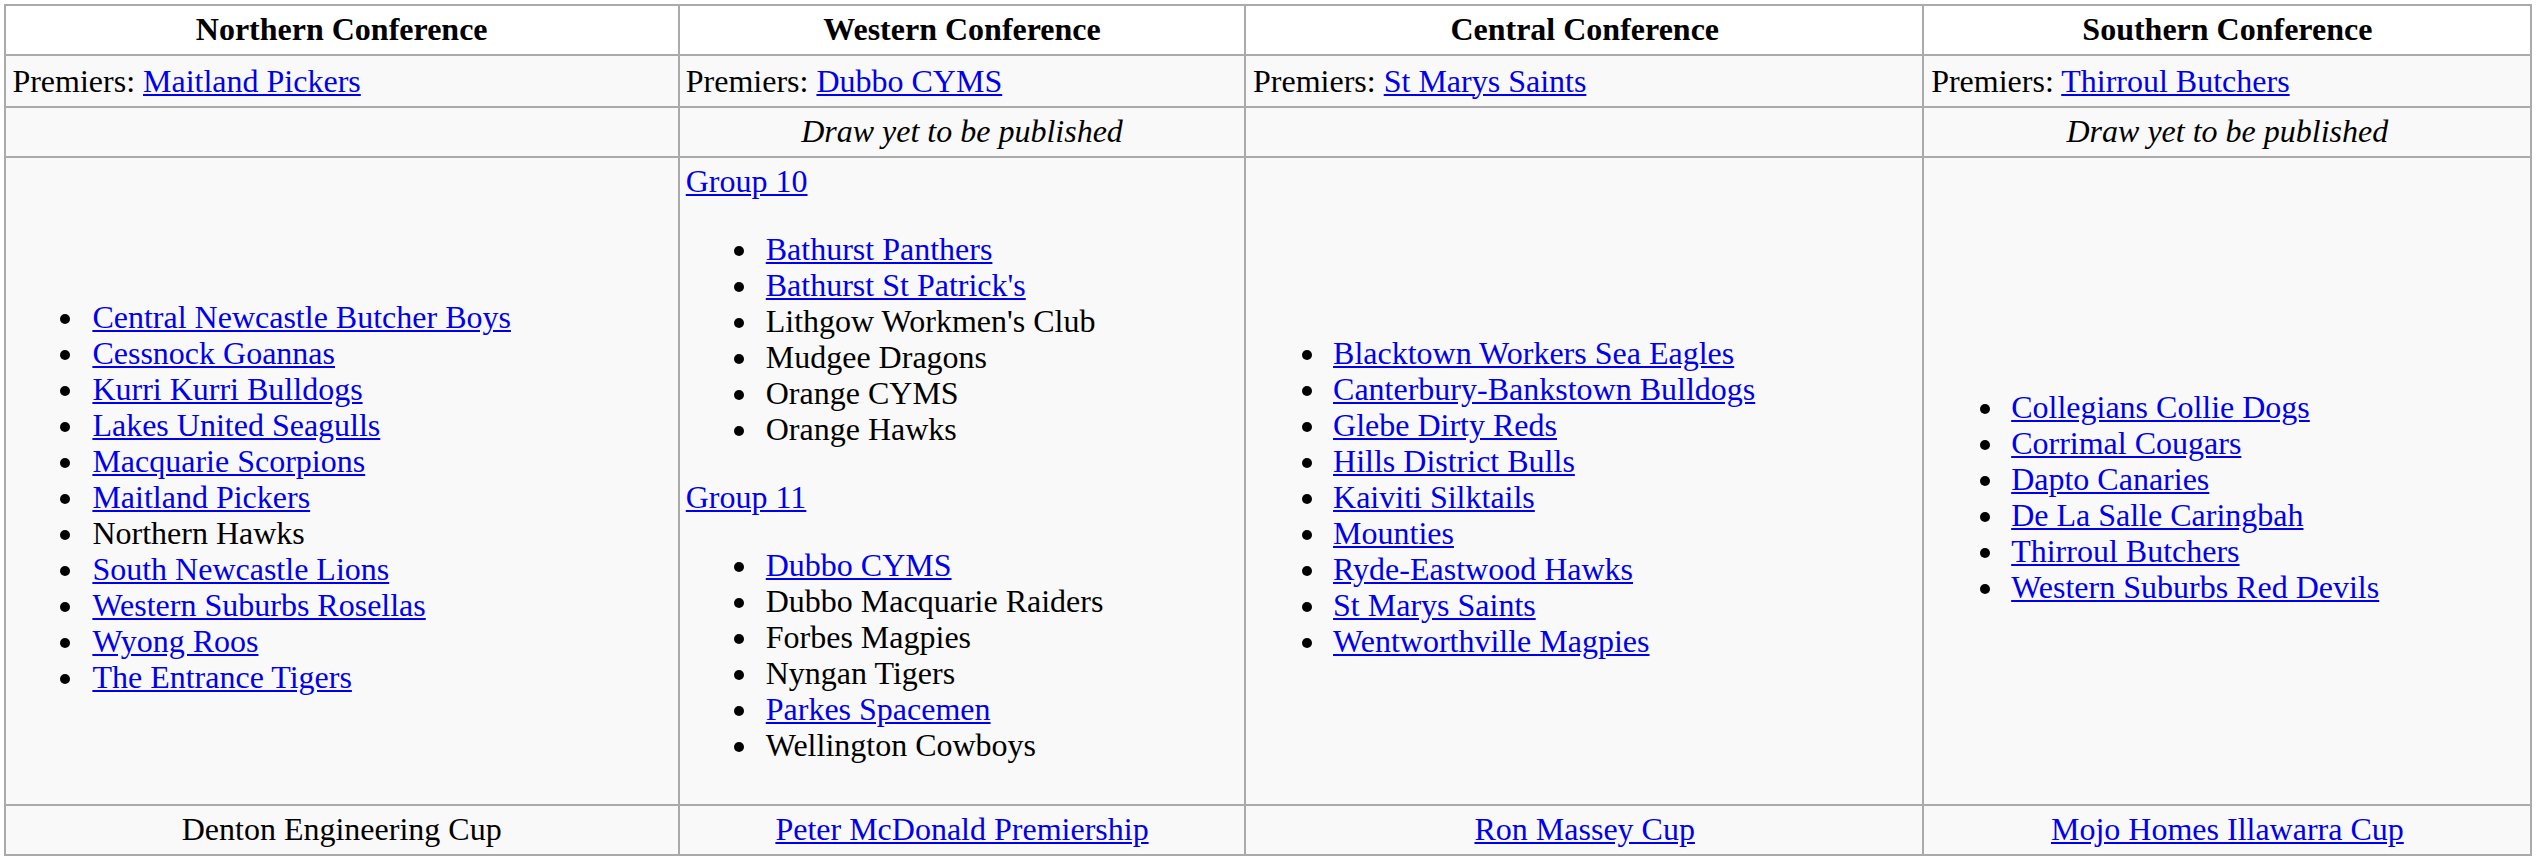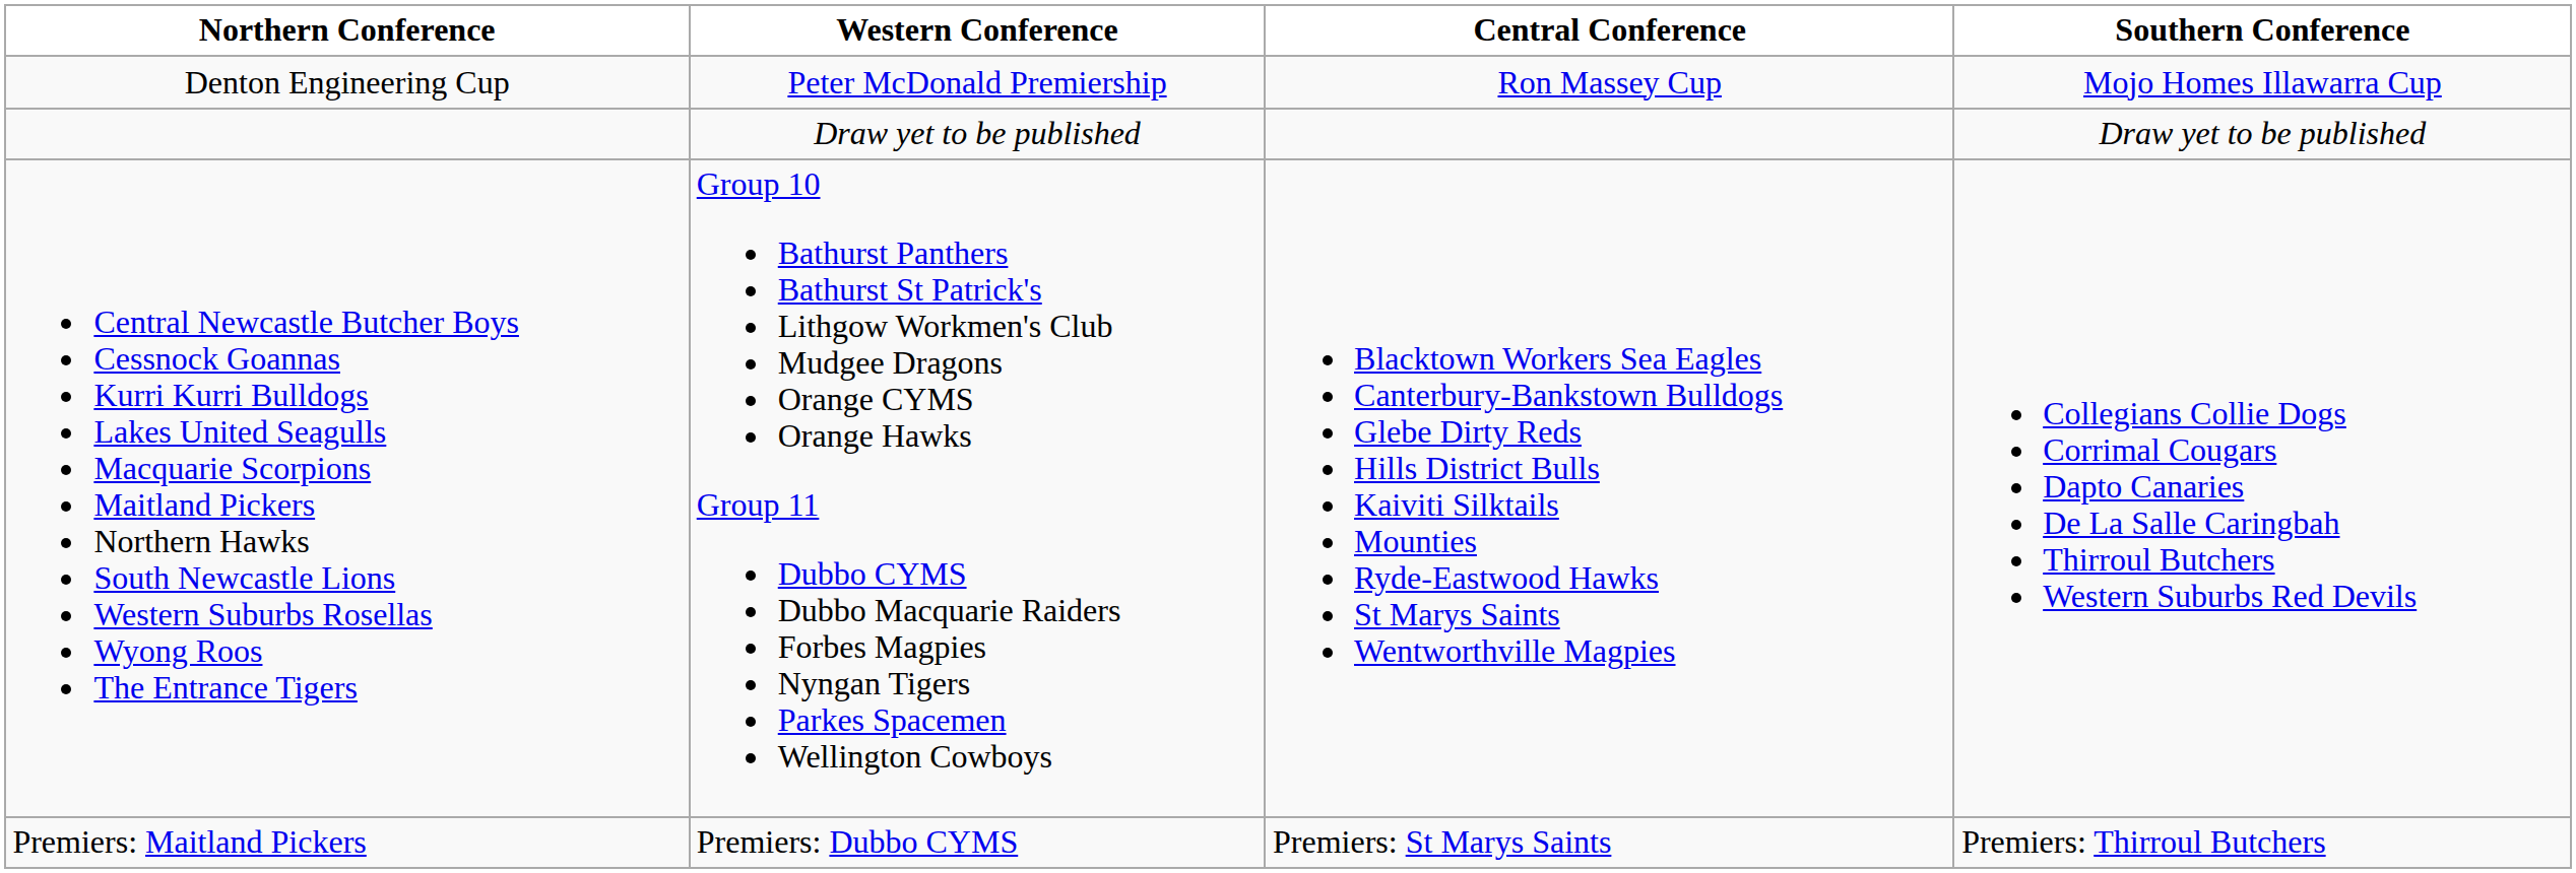rows swapped: Denton Engineering Cup <-> Premiers: Maitland Pickers
